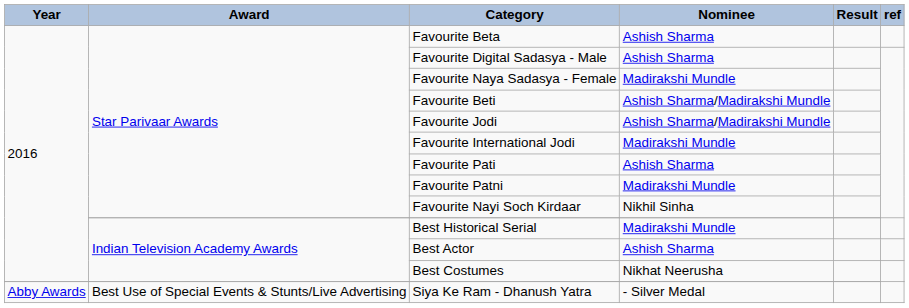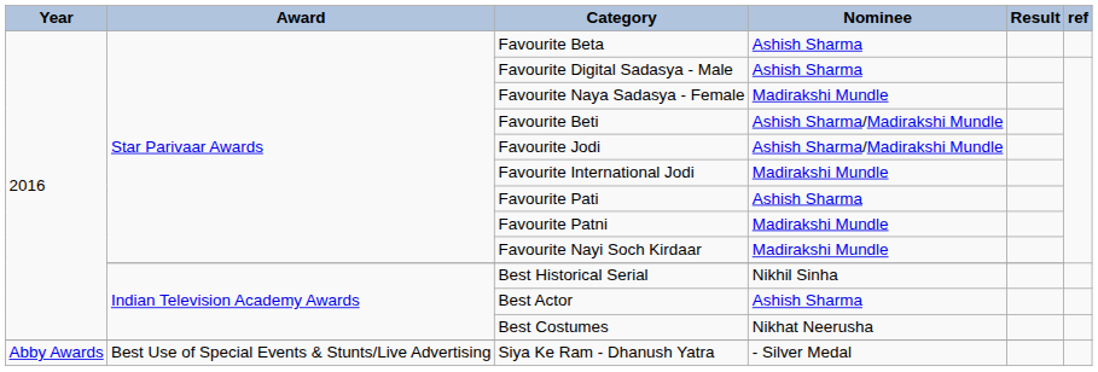Favourite Nayi Soch Kirdaar | Nominee: Nikhil Sinha -> Madirakshi Mundle
Best Historical Serial | Nominee: Madirakshi Mundle -> Nikhil Sinha
